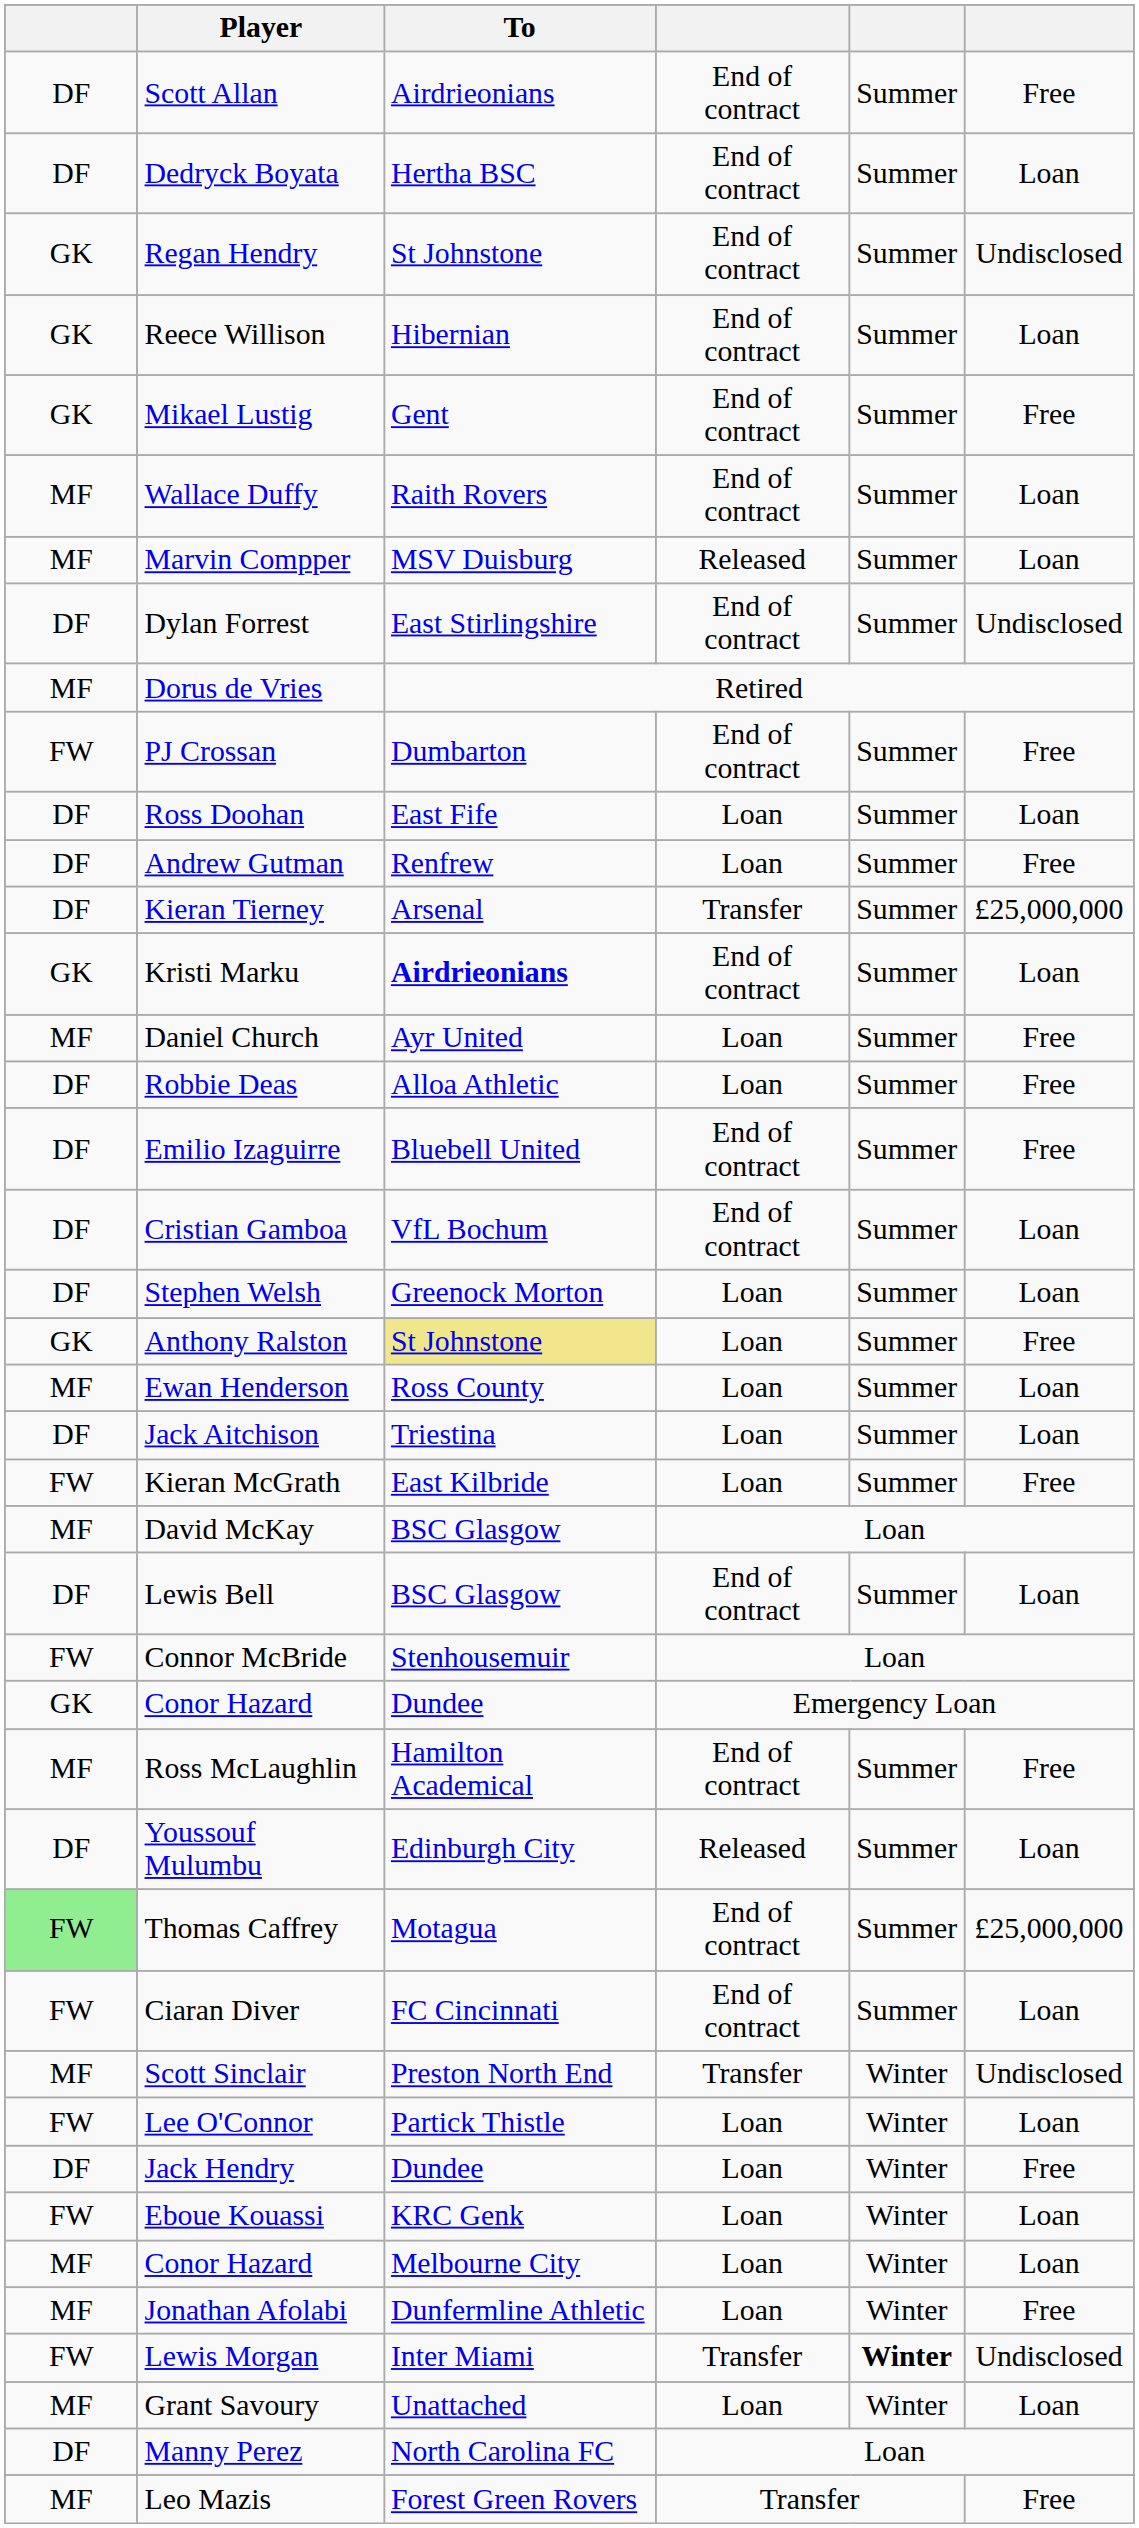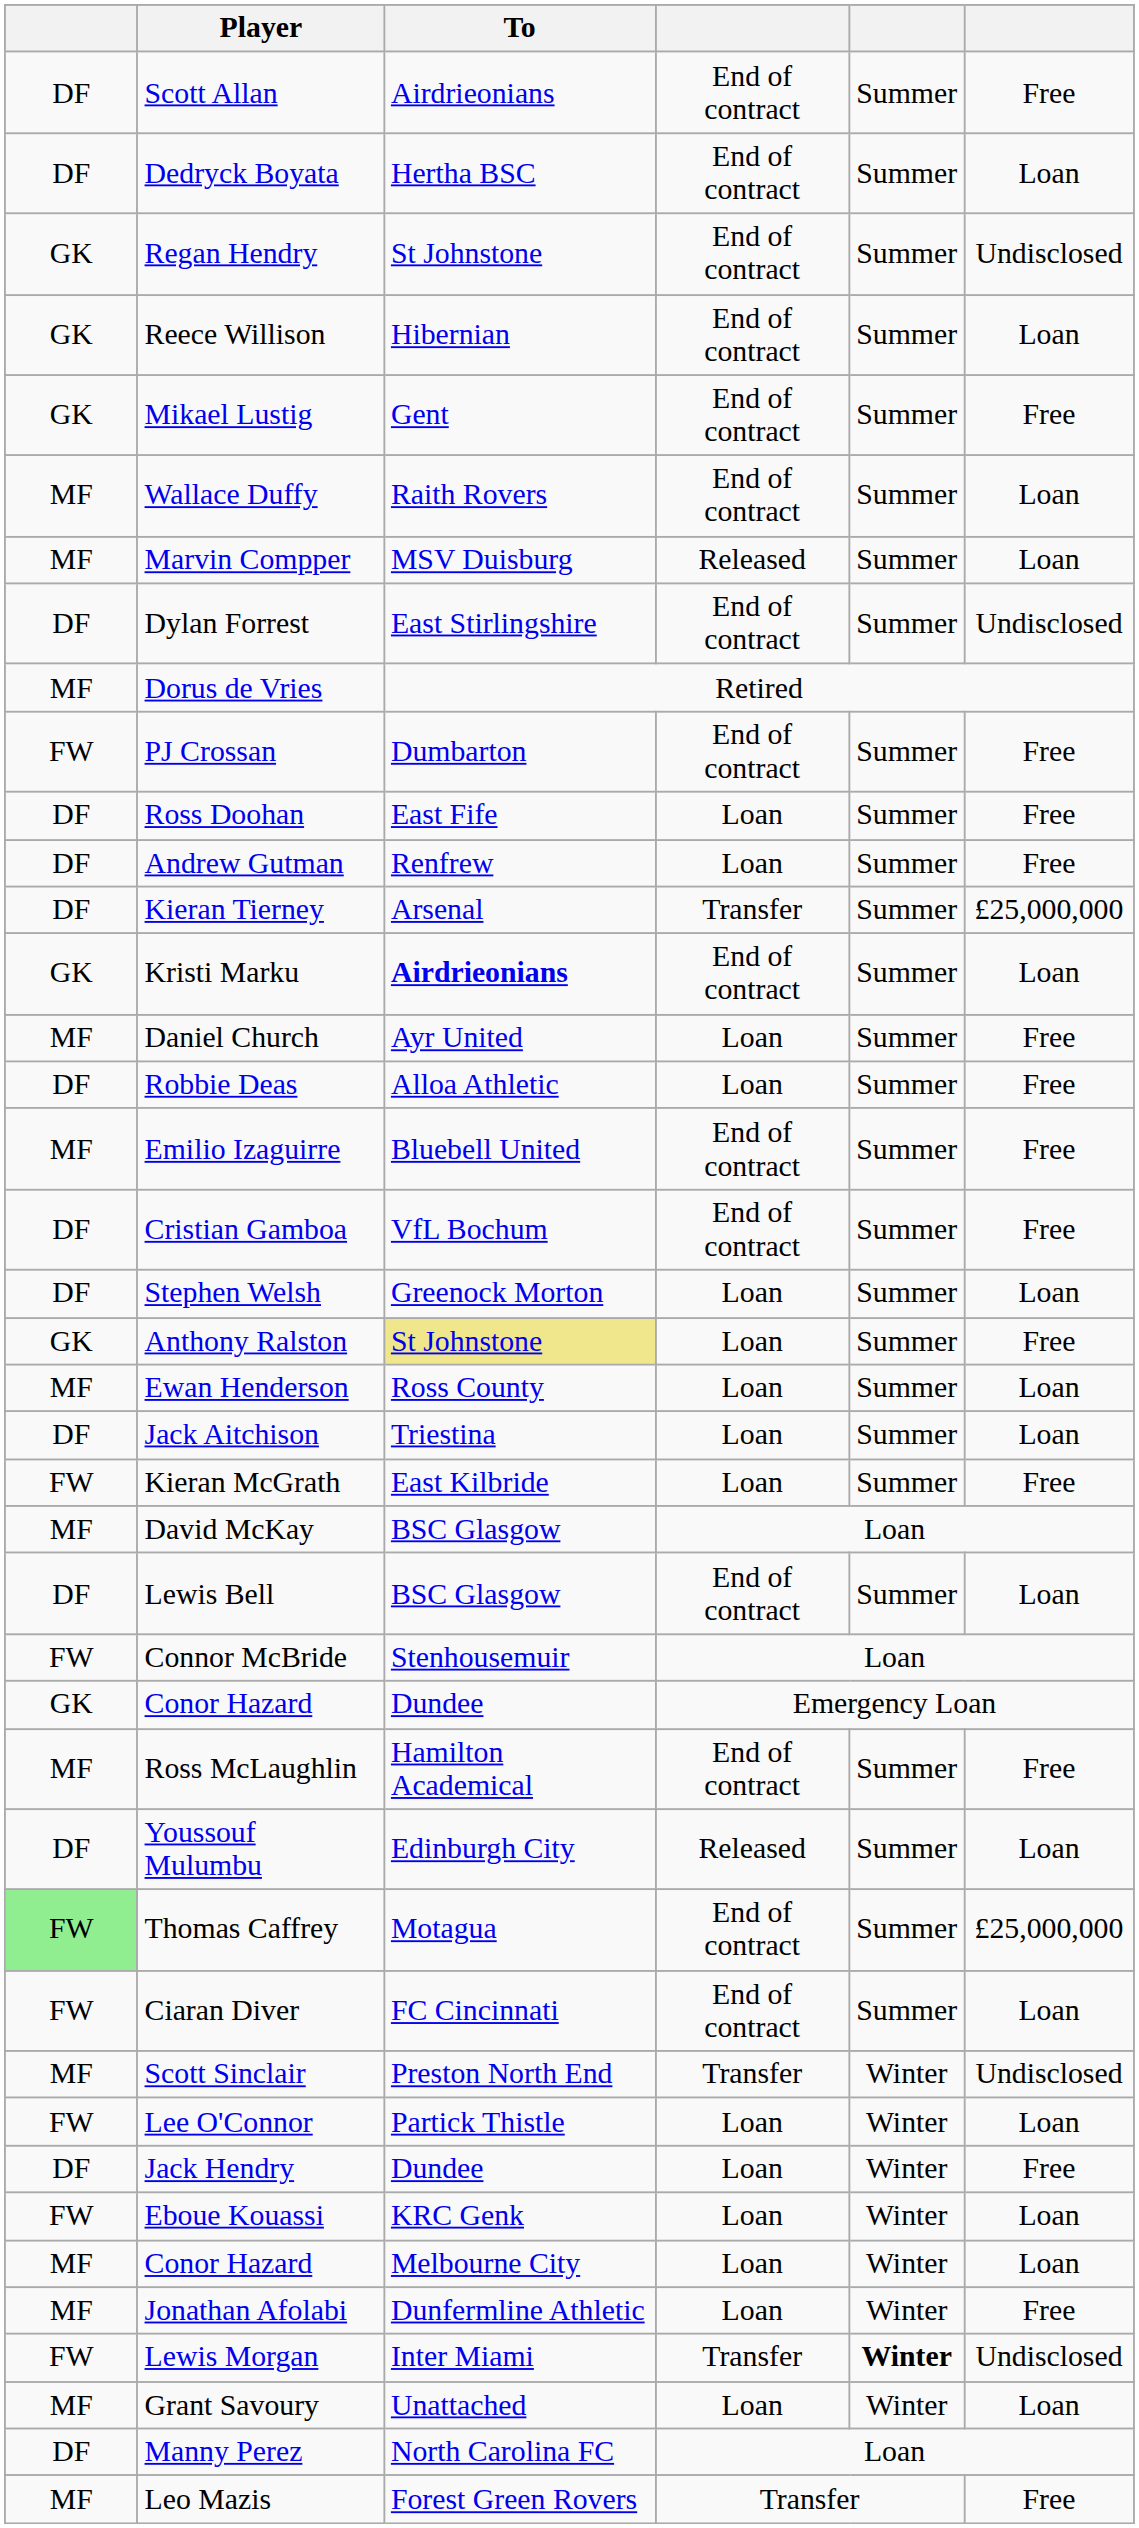Ross Doohan | column 6: Loan -> Free
Emilio Izaguirre | column 1: DF -> MF
Cristian Gamboa | column 6: Loan -> Free
